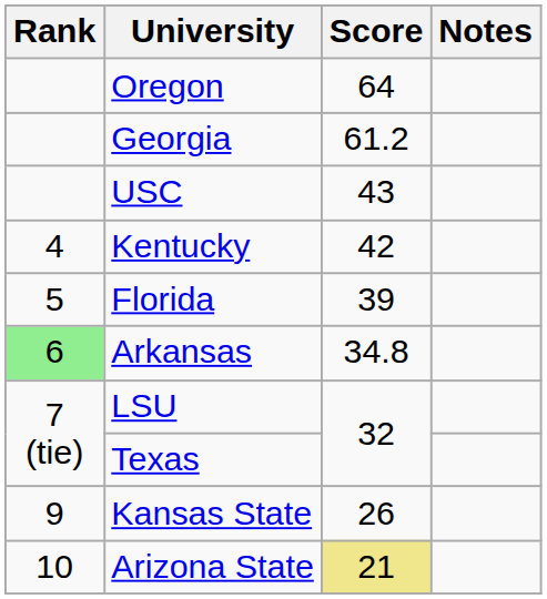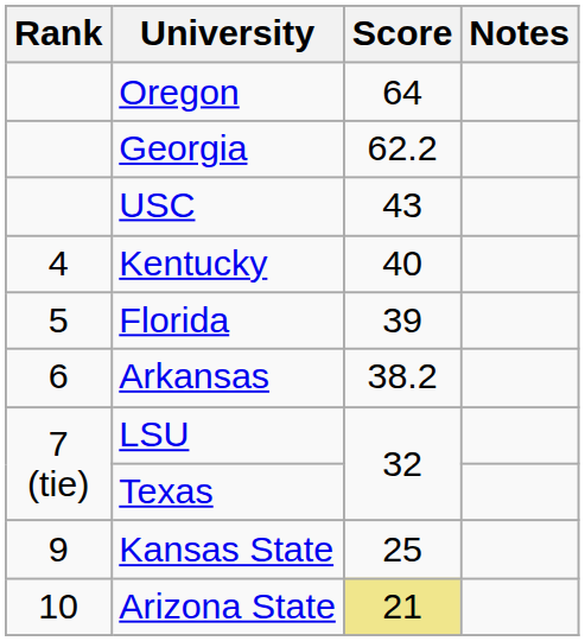Georgia | Score: 61.2 -> 62.2
Kentucky | Score: 42 -> 40
Arkansas | Rank: lightgreen background -> no background
Arkansas | Score: 34.8 -> 38.2
Kansas State | Score: 26 -> 25
